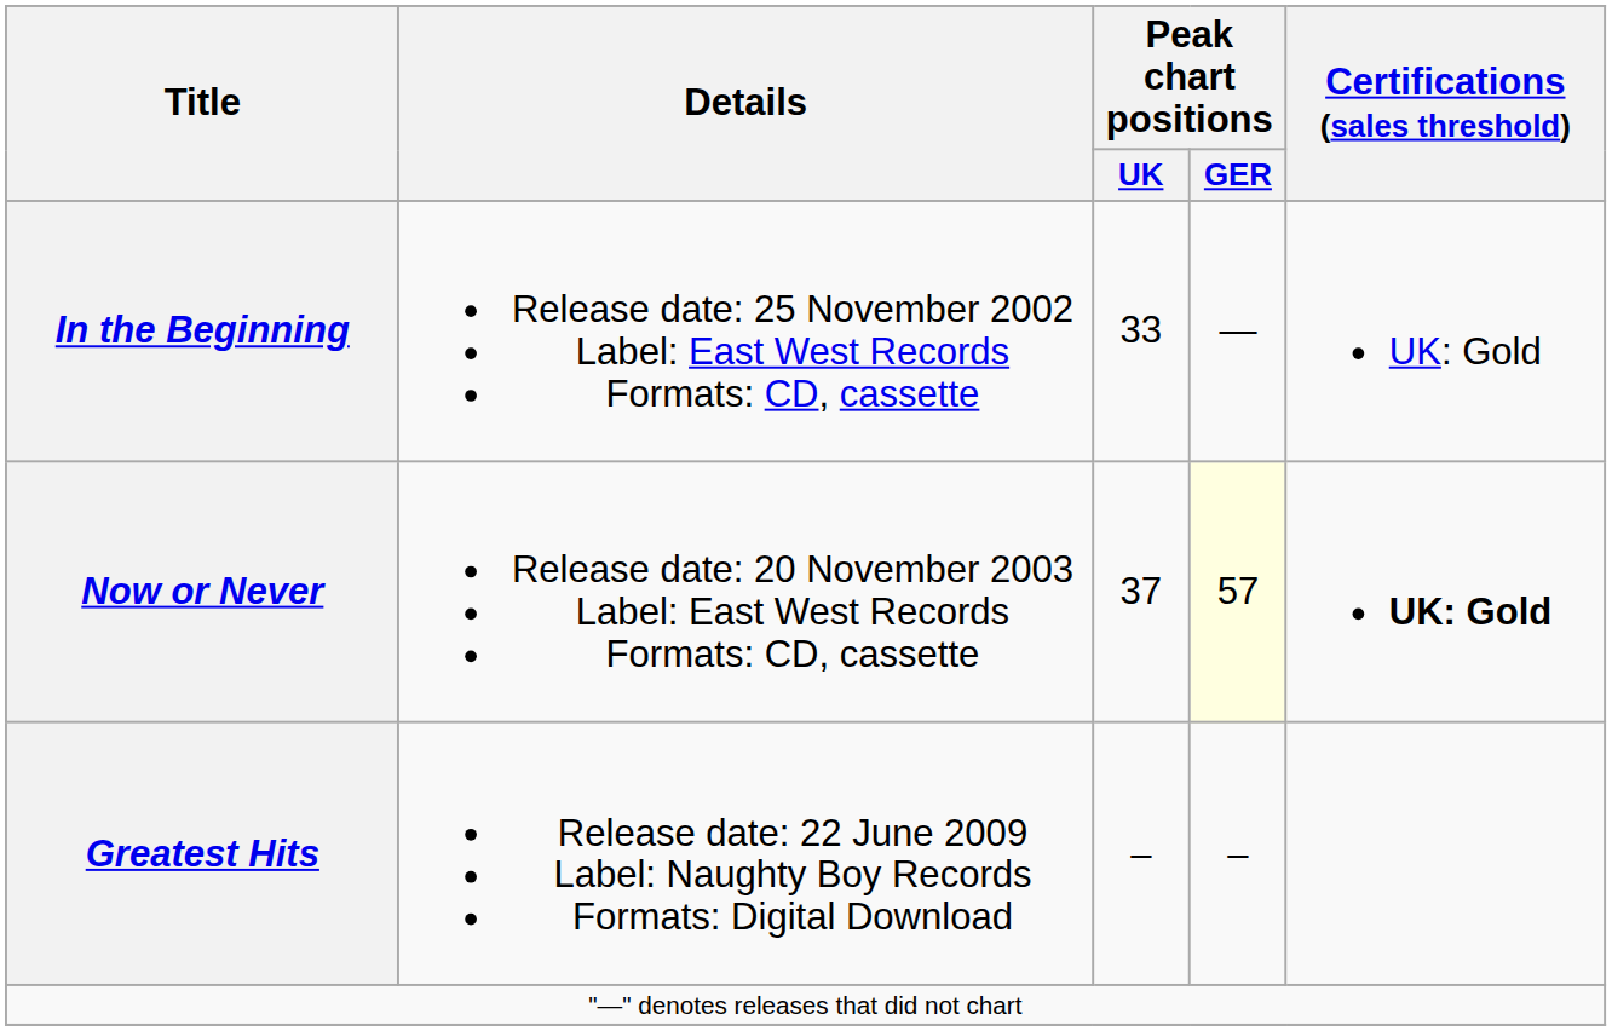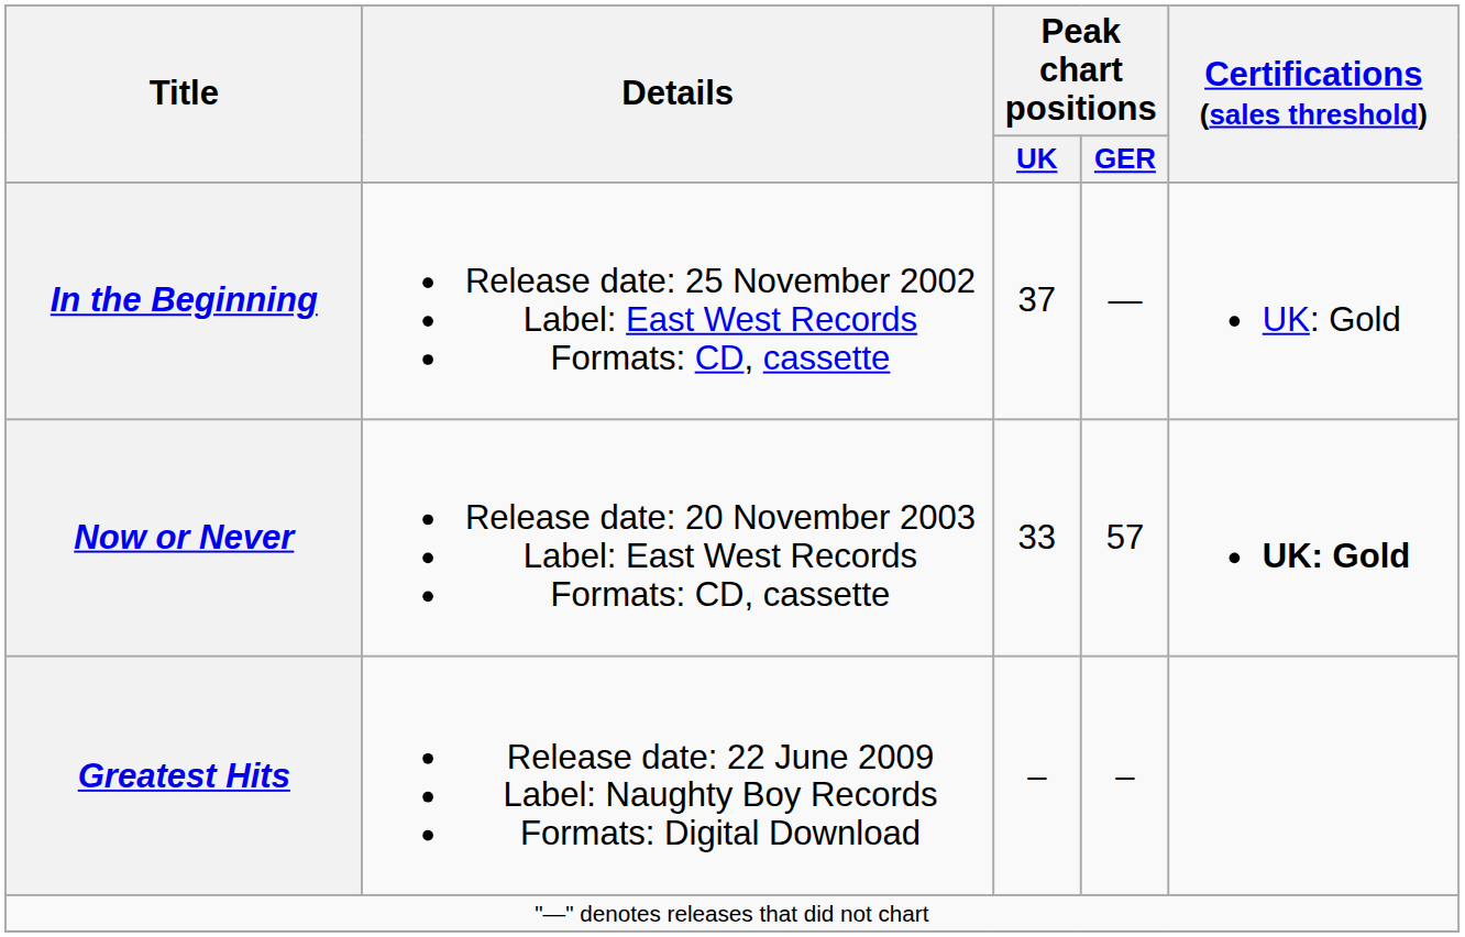In the Beginning | Peak chart positions / UK: 33 -> 37
Now or Never | Peak chart positions / UK: 37 -> 33
Now or Never | Peak chart positions / GER: lightyellow background -> no background
